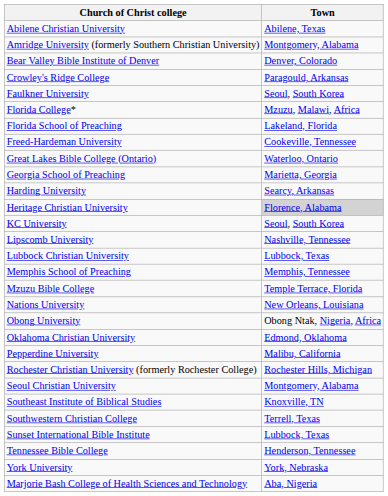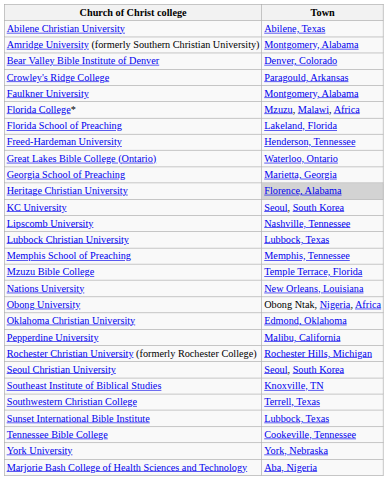Faulkner University | Town: Seoul, South Korea -> Montgomery, Alabama
Freed-Hardeman University | Town: Cookeville, Tennessee -> Henderson, Tennessee
- row: Harding University | Searcy, Arkansas
Seoul Christian University | Town: Montgomery, Alabama -> Seoul, South Korea
Tennessee Bible College | Town: Henderson, Tennessee -> Cookeville, Tennessee
